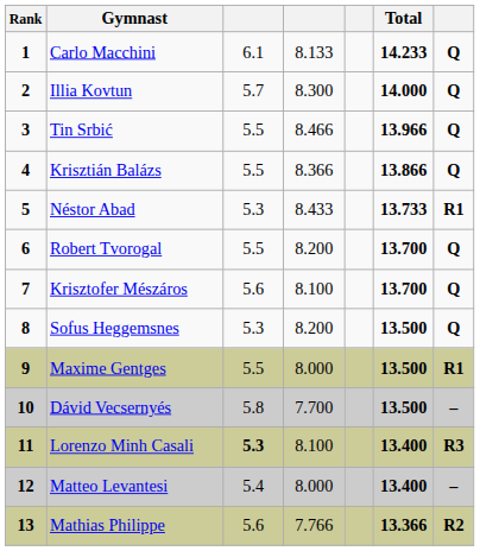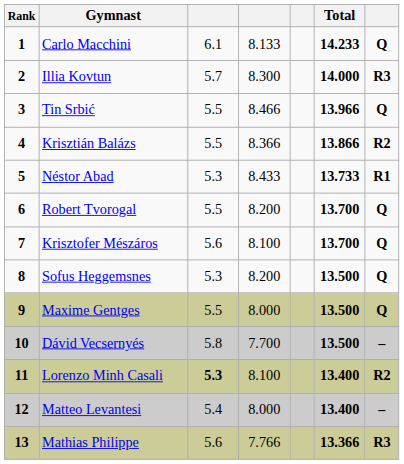Illia Kovtun | column 7: Q -> R3
Krisztián Balázs | column 7: Q -> R2
Maxime Gentges | column 7: R1 -> Q
Lorenzo Minh Casali | column 7: R3 -> R2
Mathias Philippe | column 7: R2 -> R3
